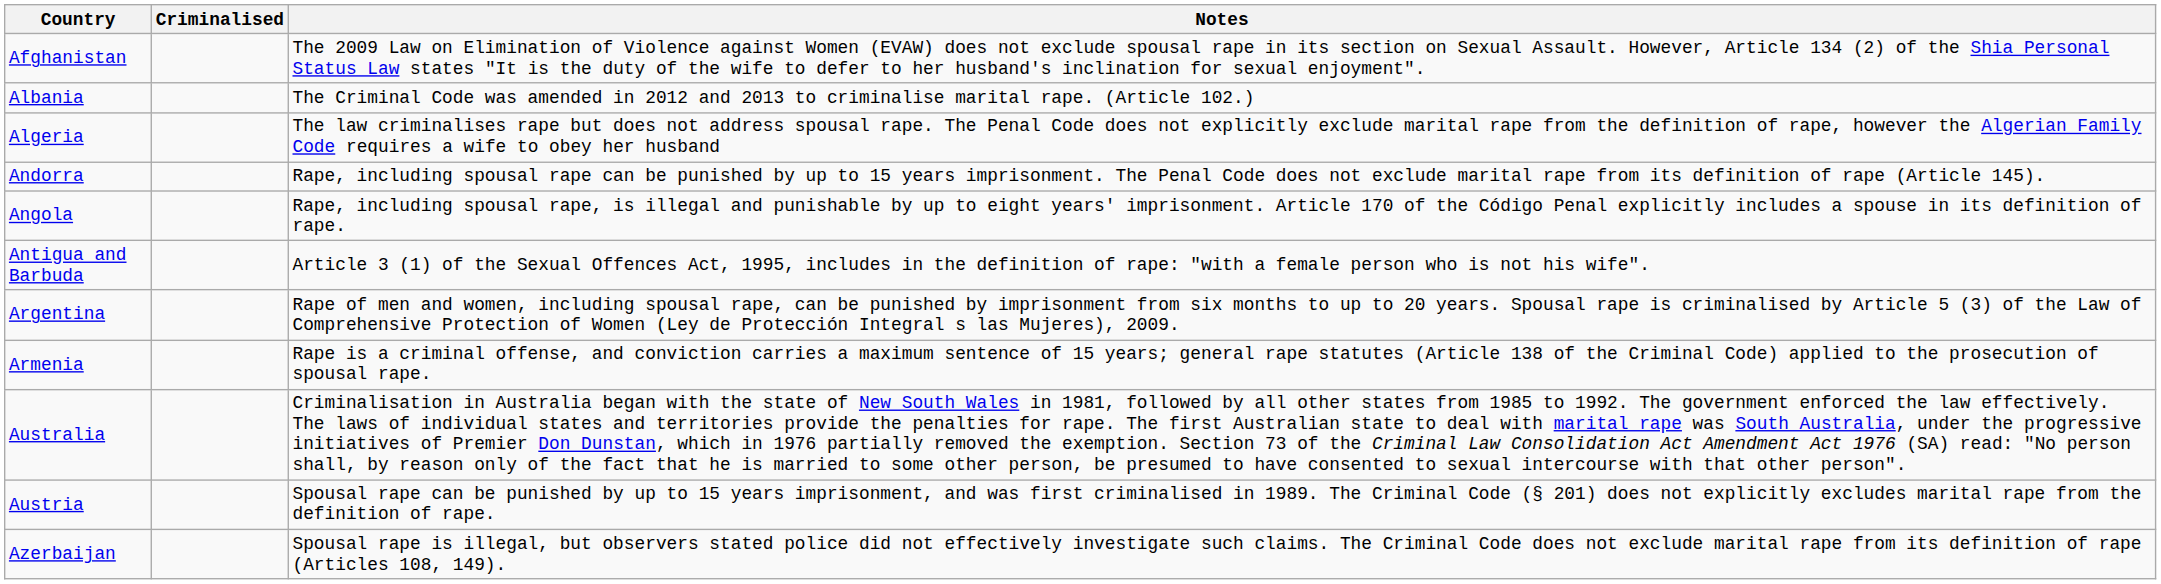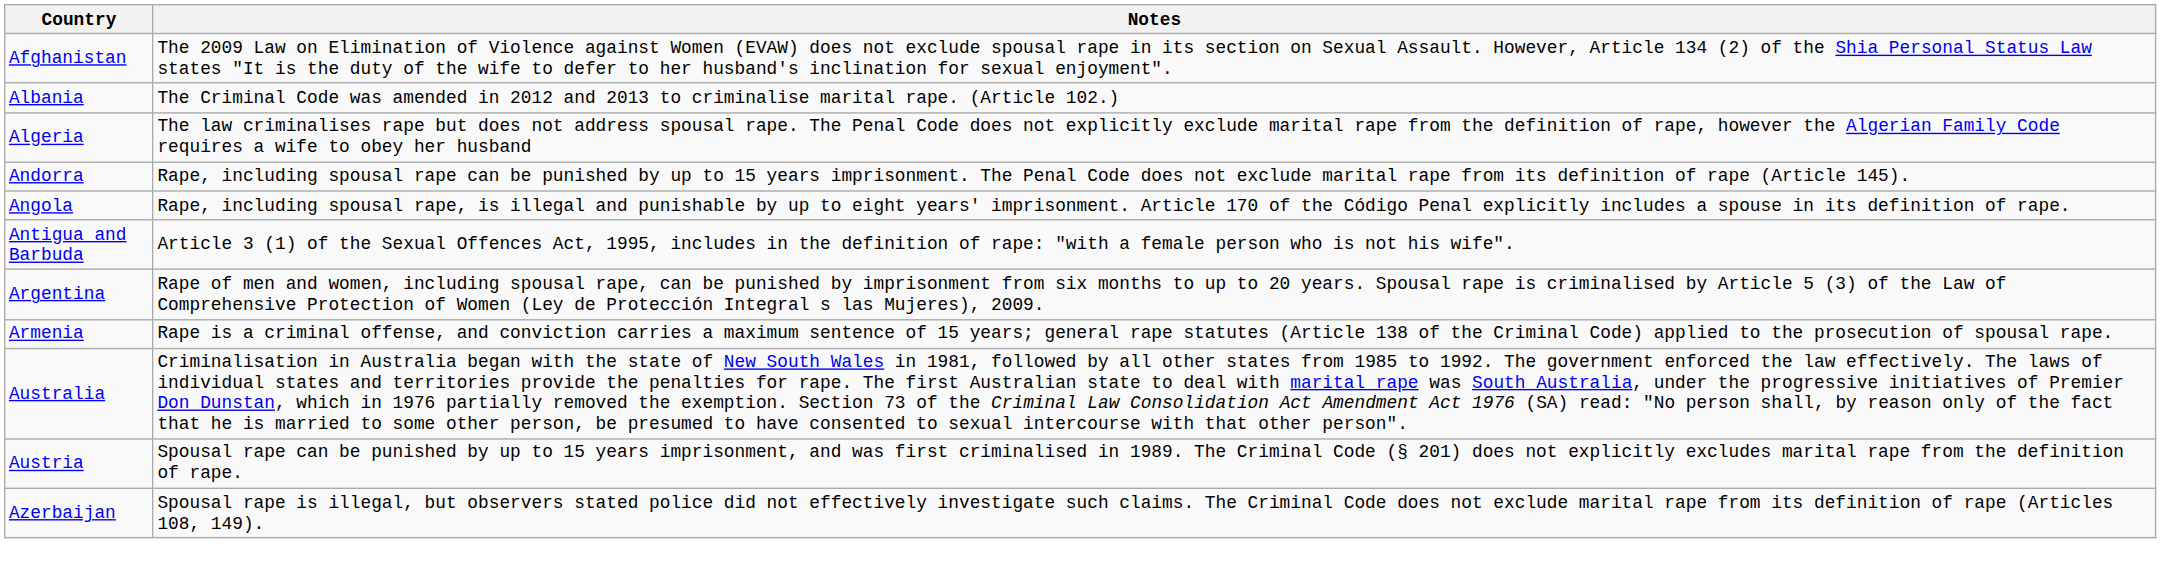- column: Criminalised
